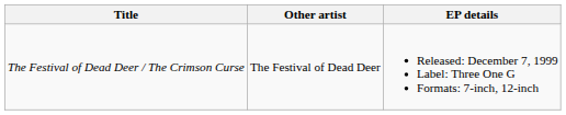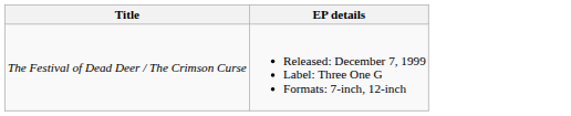- column: Other artist | The Festival of Dead Deer
